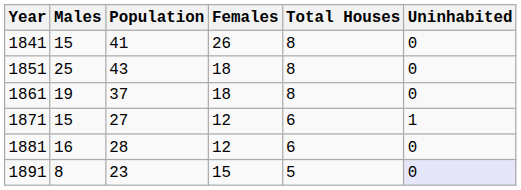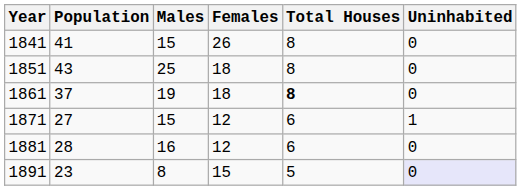columns swapped: Population <-> Males
1861 | Total Houses: normal -> bold
